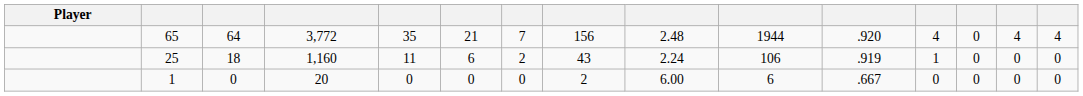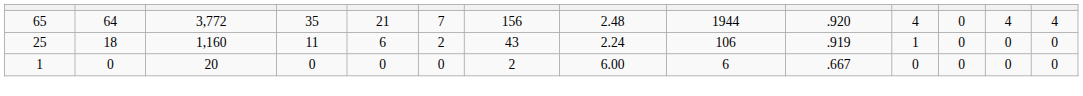- column: Player
